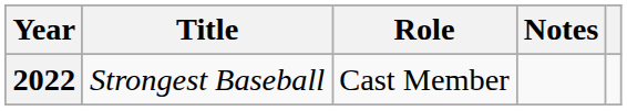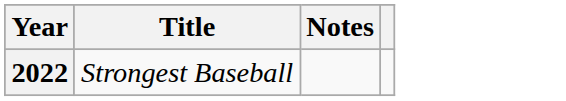- column: Role | Cast Member
